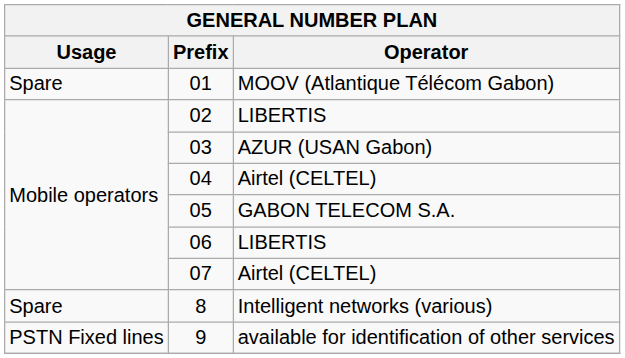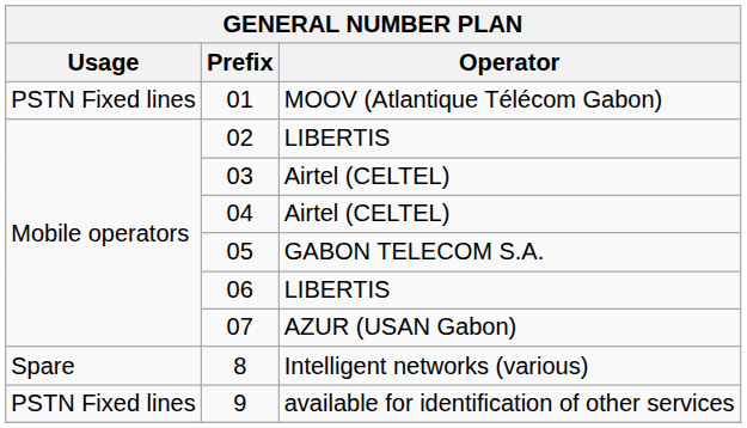01 | Usage: Spare -> PSTN Fixed lines
03 | Operator: AZUR (USAN Gabon) -> Airtel (CELTEL)
07 | Operator: Airtel (CELTEL) -> AZUR (USAN Gabon)
